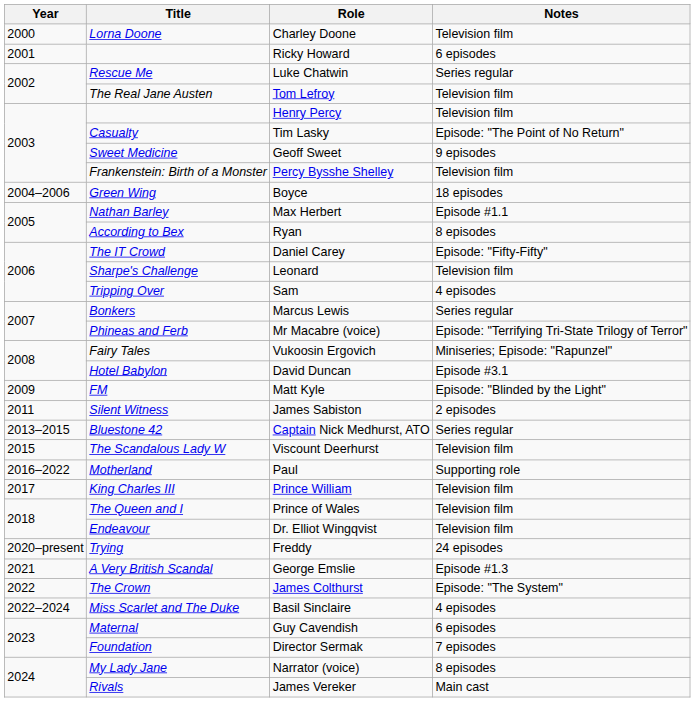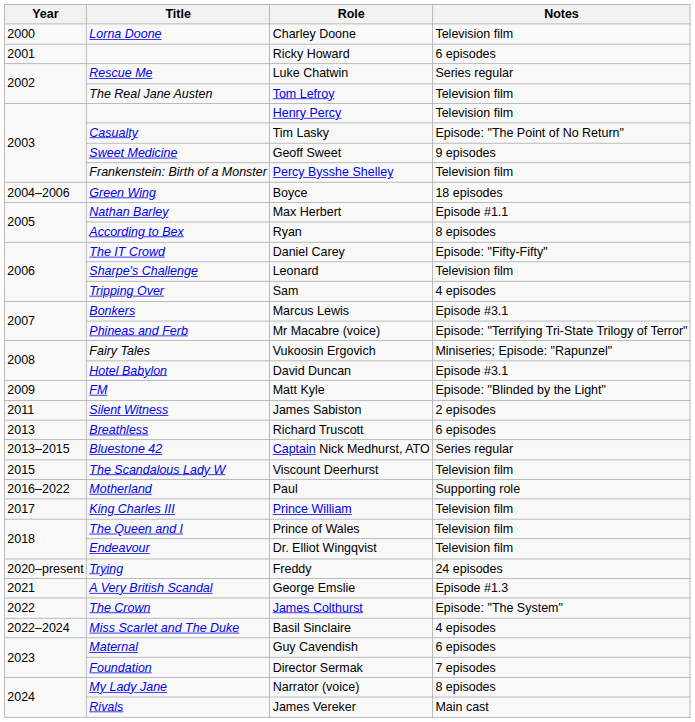Marcus Lewis | Notes: Series regular -> Episode #3.1
+ row: 2013 | Breathless | Richard Truscott | 6 episodes
